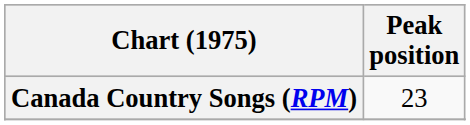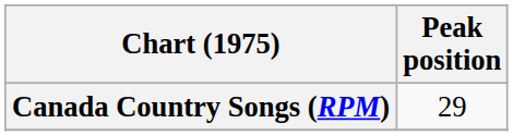Canada Country Songs (RPM) | Peak position: 23 -> 29
